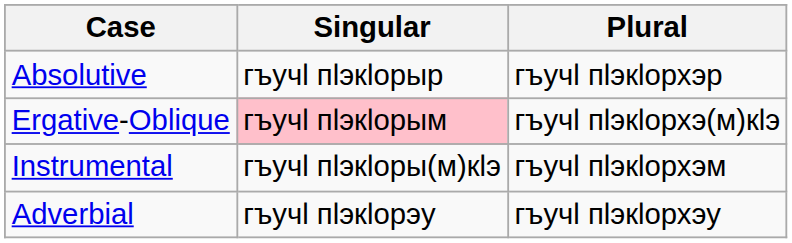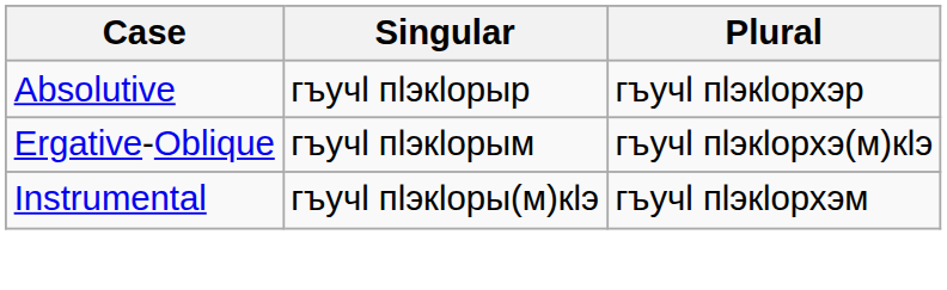Ergative-Oblique | Singular: pink background -> no background
- row: Adverbial | гъучӏ пӏэкӏорэу | гъучӏ пӏэкӏорхэу
